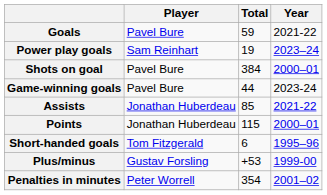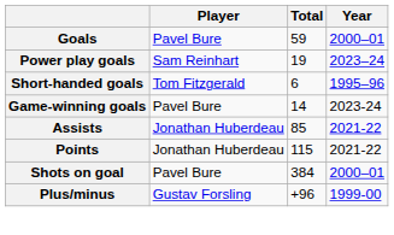Goals | Year: 2021-22 -> 2000–01
rows swapped: Short-handed goals <-> Shots on goal
Game-winning goals | Total: 44 -> 14
Points | Year: 2000–01 -> 2021-22
Plus/minus | Total: +53 -> +96
- row: Penalties in minutes | Peter Worrell | 354 | 2001–02
